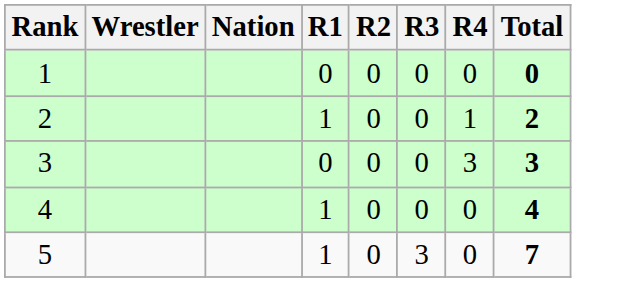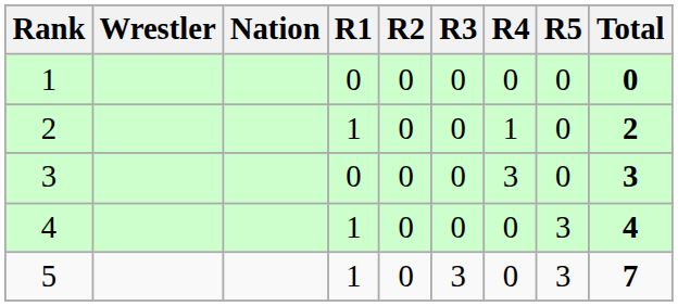+ column: R5 | 0 | 0 | 0 | 3 | 3
